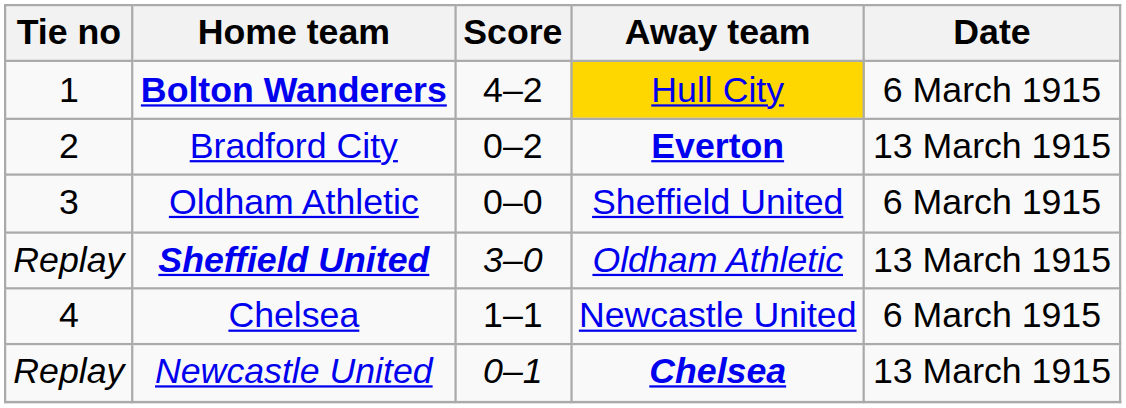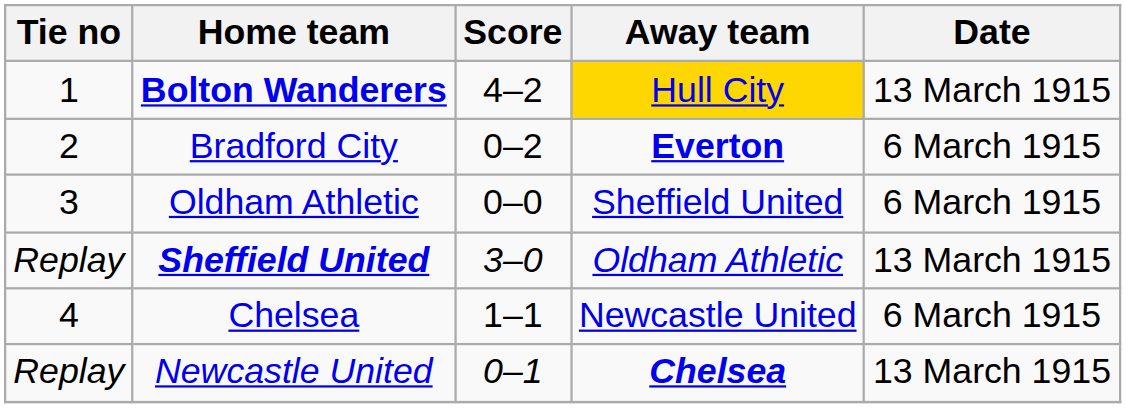Bolton Wanderers | Date: 6 March 1915 -> 13 March 1915
Bradford City | Date: 13 March 1915 -> 6 March 1915
